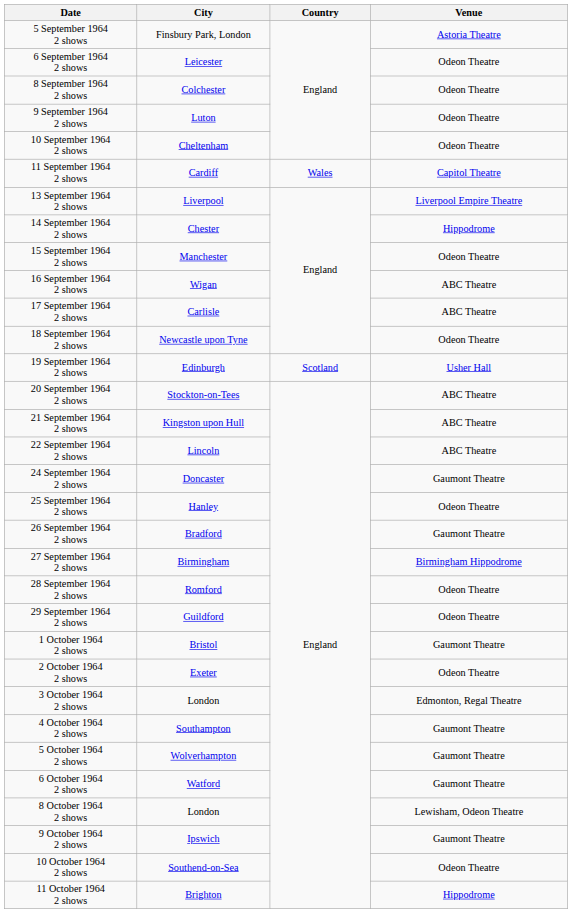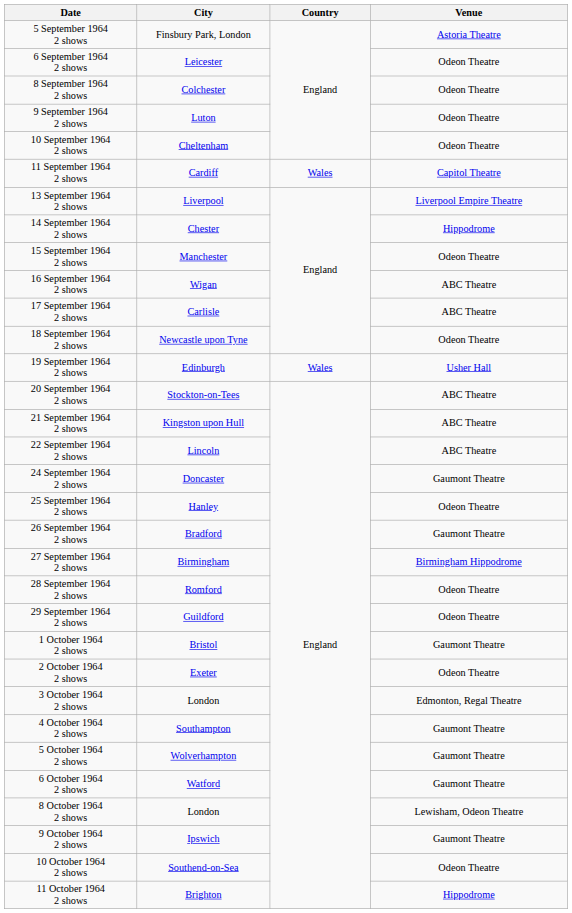19 September 1964 2 shows | Country: Scotland -> Wales
